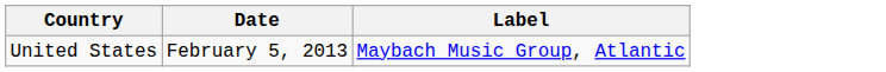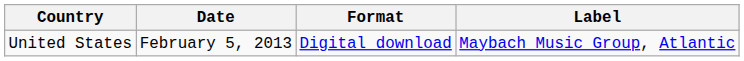+ column: Format | Digital download
